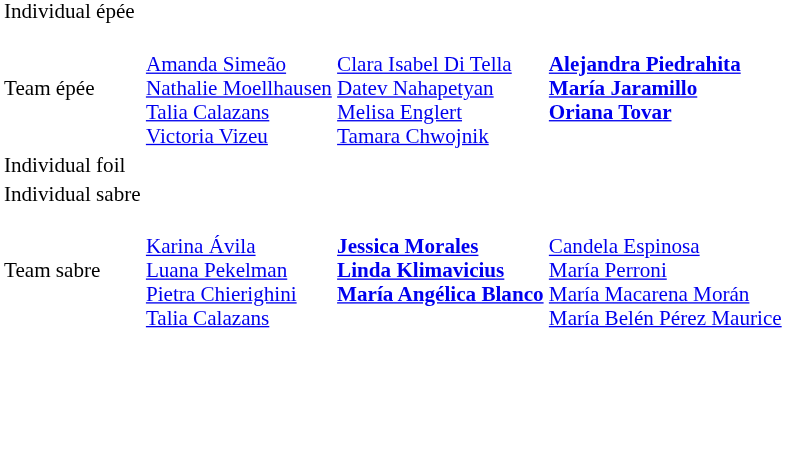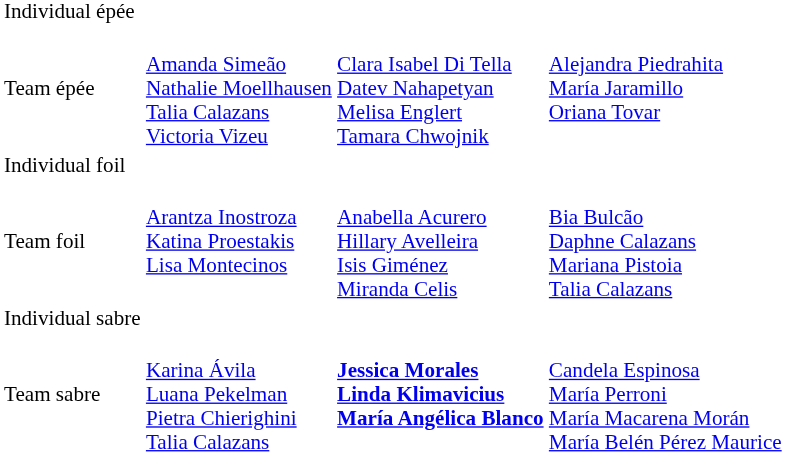Team épée | column 4: bold -> normal
+ row: Team foil | Arantza Inostroza Katina Proestakis Lisa Montecinos | Anabella Acurero Hillary Avelleira Isis Giménez Miranda Celis | Bia Bulcão Daphne Calazans Mariana Pistoia Talia Calazans
